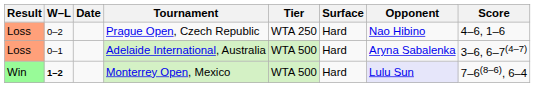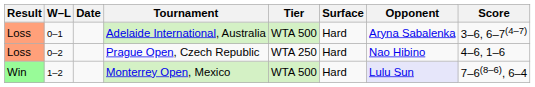rows swapped: Adelaide International, Australia <-> Prague Open, Czech Republic
Monterrey Open, Mexico | W–L: bold -> normal
